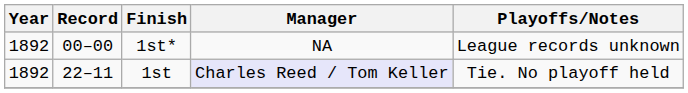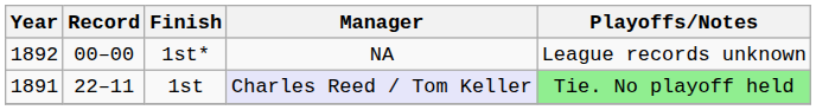1st | Year: 1892 -> 1891
1st | Playoffs/Notes: no background -> lightgreen background
